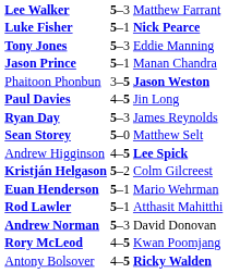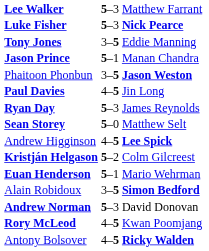Luke Fisher | column 2: 5–1 -> 5–3
Tony Jones | column 2: 5–3 -> 3–5
+ row: Alain Robidoux | 3–5 | Simon Bedford
- row: Rod Lawler | 5–1 | Atthasit Mahitthi
